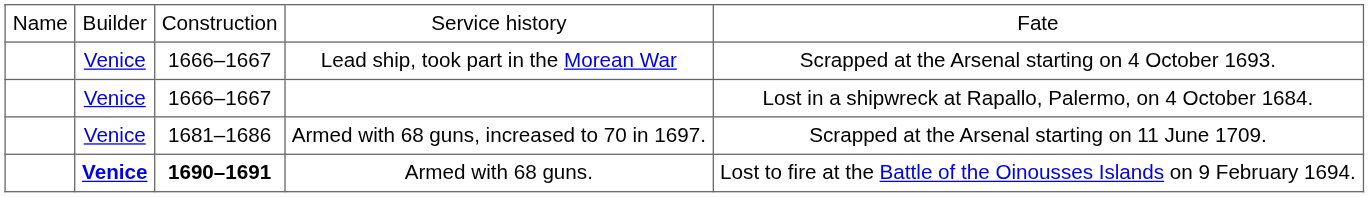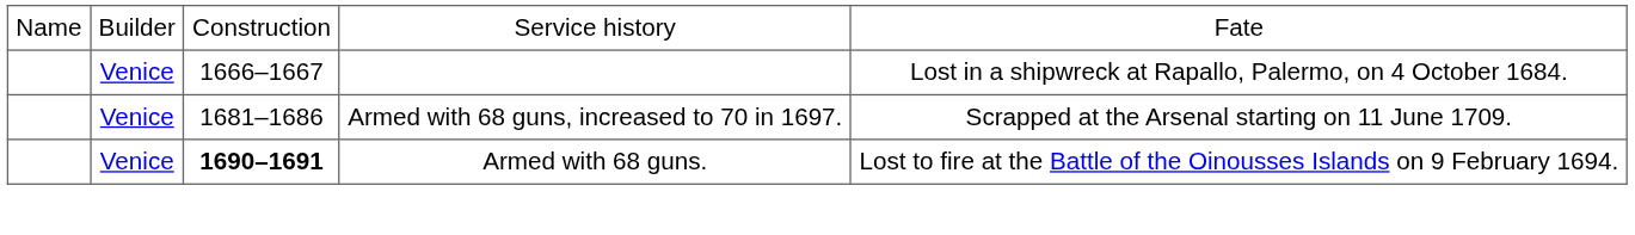- row: Venice | 1666–1667 | Lead ship, took part in the Morean War | Scrapped at the Arsenal starting on 4 October 1693.
Armed with 68 guns. | column 2: bold -> normal
